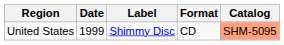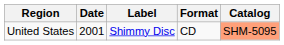United States | Date: 1999 -> 2001
